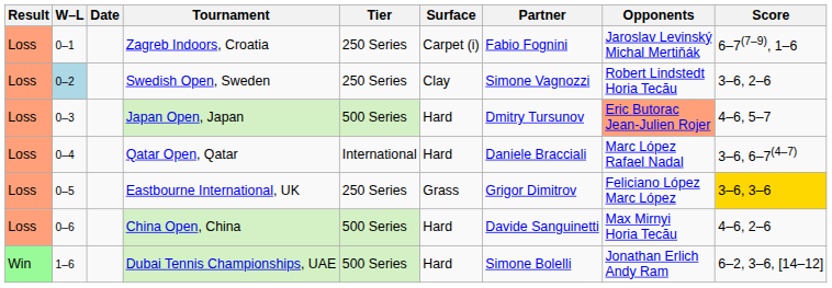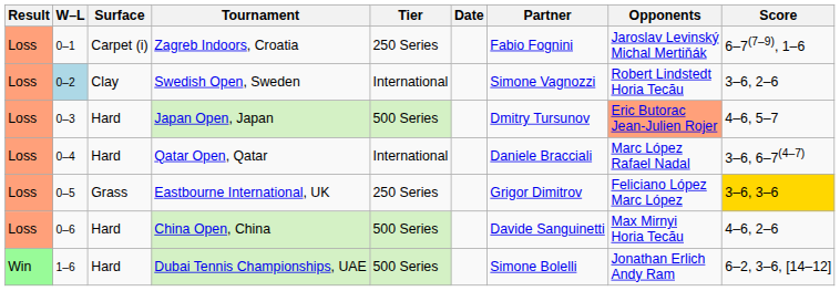columns swapped: Date <-> Surface
Swedish Open, Sweden | Tier: 250 Series -> International
